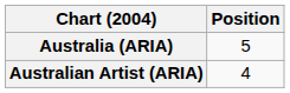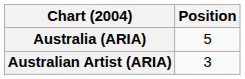Australian Artist (ARIA) | Position: 4 -> 3
